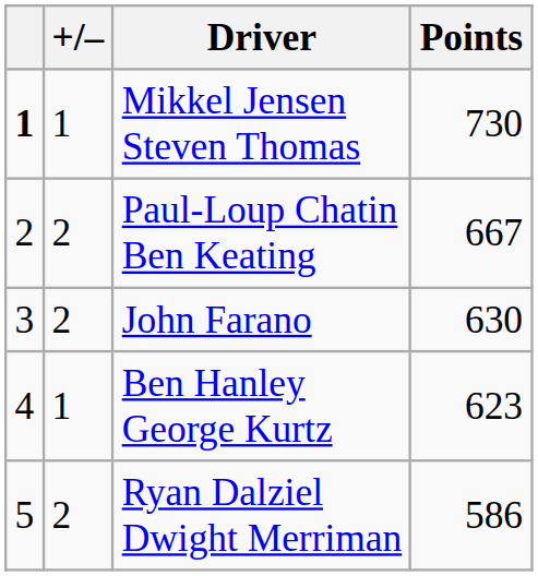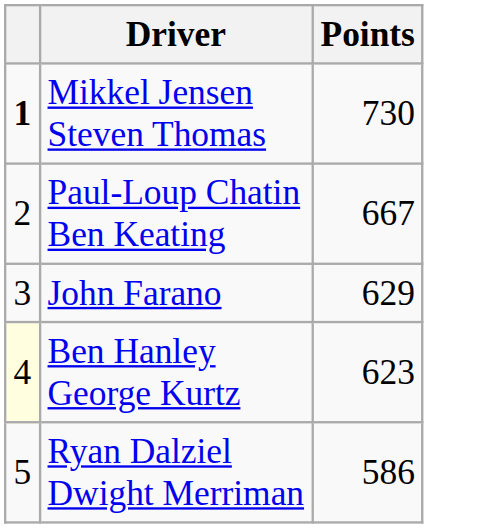- column: +/– | 1 | 2 | 2 | 1 | 2
John Farano | Points: 630 -> 629
Ben Hanley George Kurtz | column 1: no background -> lightyellow background
